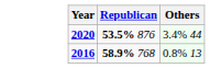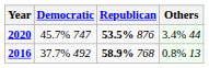+ column: Democratic | 45.7% 747 | 37.7% 492
